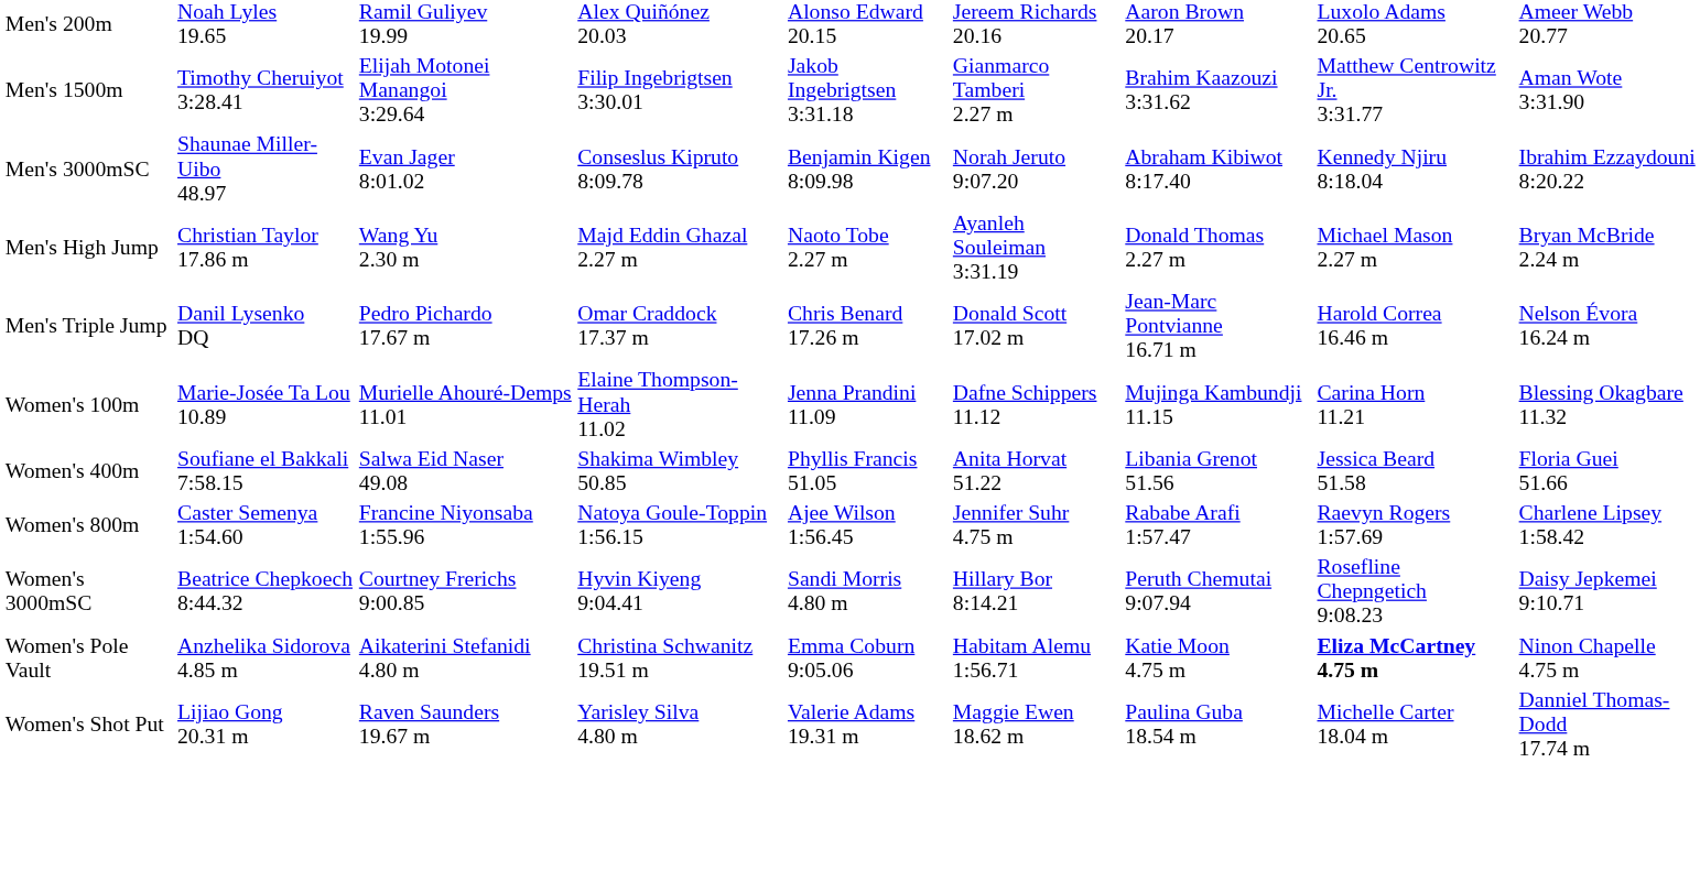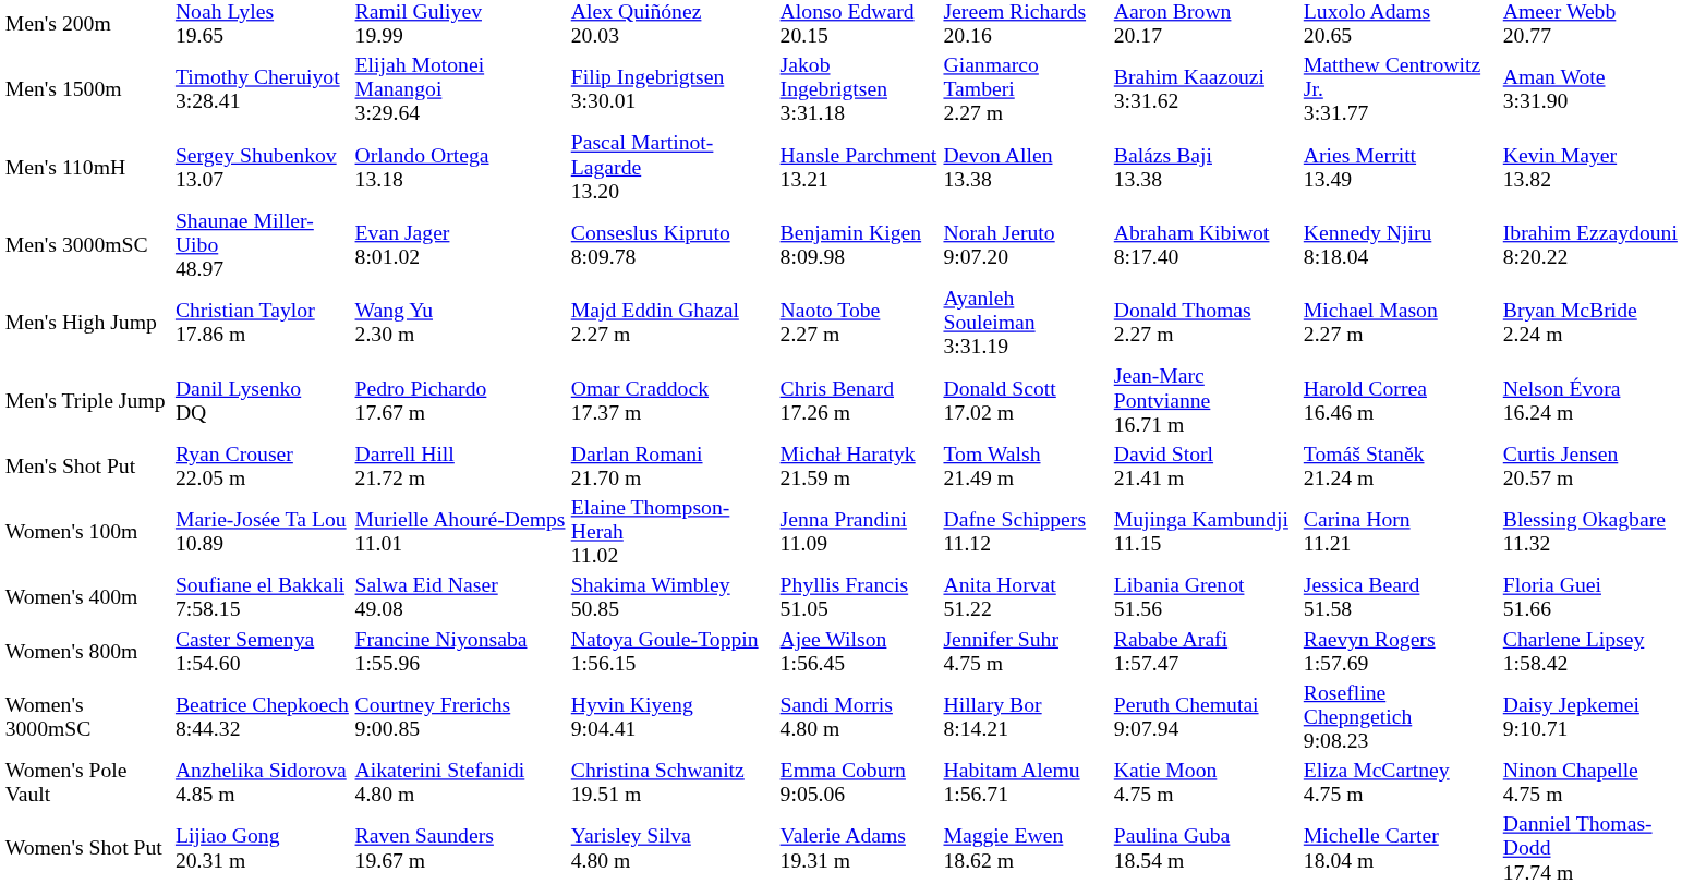+ row: Men's 110mH | Sergey Shubenkov 13.07 | Orlando Ortega 13.18 | Pascal Martinot-Lagarde 13.20 | Hansle Parchment 13.21 | Devon Allen 13.38 | Balázs Baji 13.38 | Aries Merritt 13.49 | Kevin Mayer 13.82
+ row: Men's Shot Put | Ryan Crouser 22.05 m | Darrell Hill 21.72 m | Darlan Romani 21.70 m | Michał Haratyk 21.59 m | Tom Walsh 21.49 m | David Storl 21.41 m | Tomáš Staněk 21.24 m | Curtis Jensen 20.57 m
Women's Pole Vault | column 8: bold -> normal
